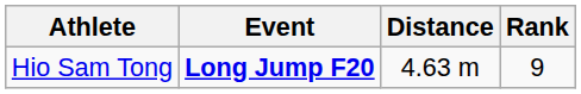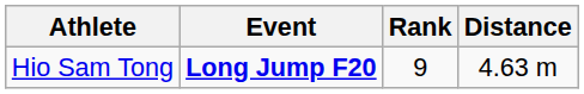columns swapped: Distance <-> Rank
